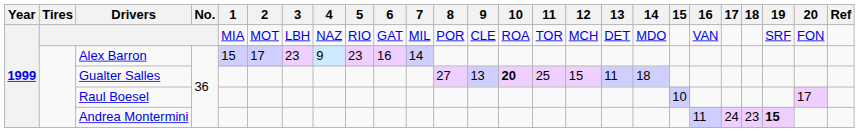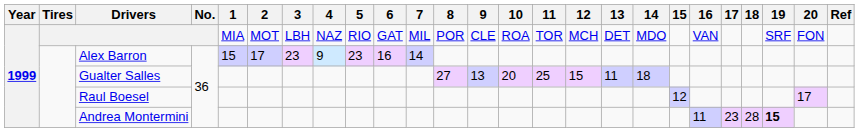Gualter Salles | 10: bold -> normal
Raul Boesel | 15: 10 -> 12
Andrea Montermini | 17: 24 -> 23
Andrea Montermini | 18: 23 -> 28
